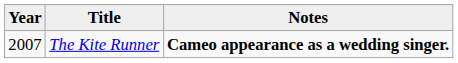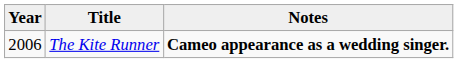The Kite Runner | Year: 2007 -> 2006
